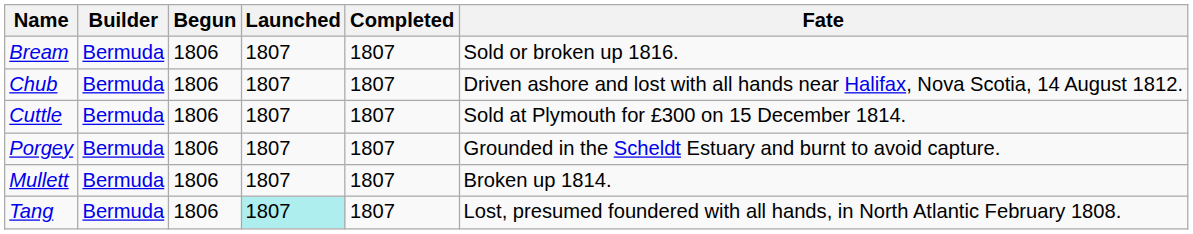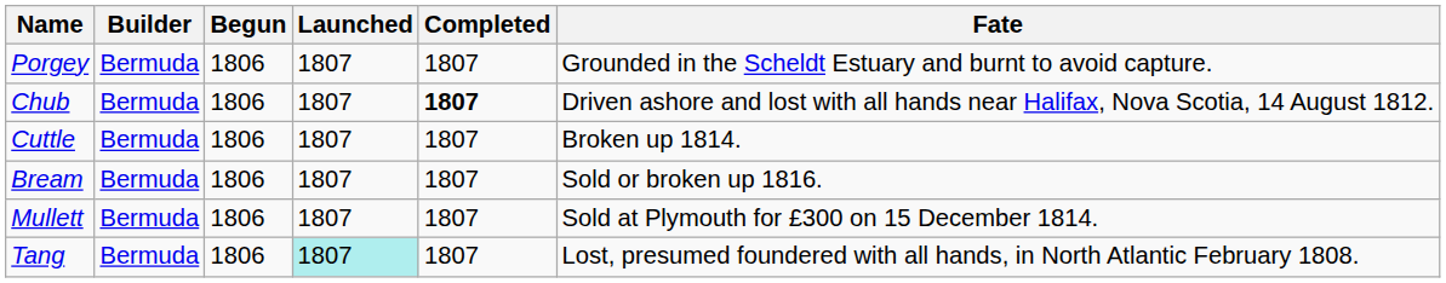rows swapped: Bream <-> Porgey
Chub | Completed: normal -> bold
Cuttle | Fate: Sold at Plymouth for £300 on 15 December 1814. -> Broken up 1814.
Mullett | Fate: Broken up 1814. -> Sold at Plymouth for £300 on 15 December 1814.
